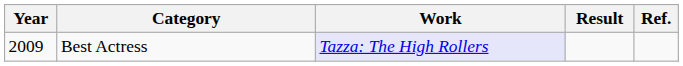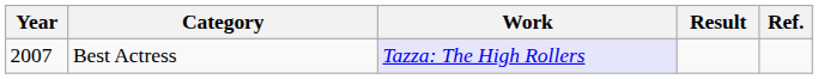Best Actress | Year: 2009 -> 2007
